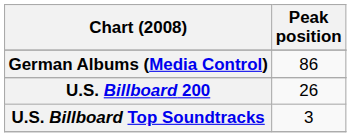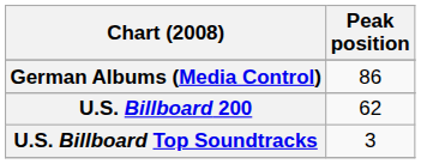U.S. Billboard 200 | Peak position: 26 -> 62
